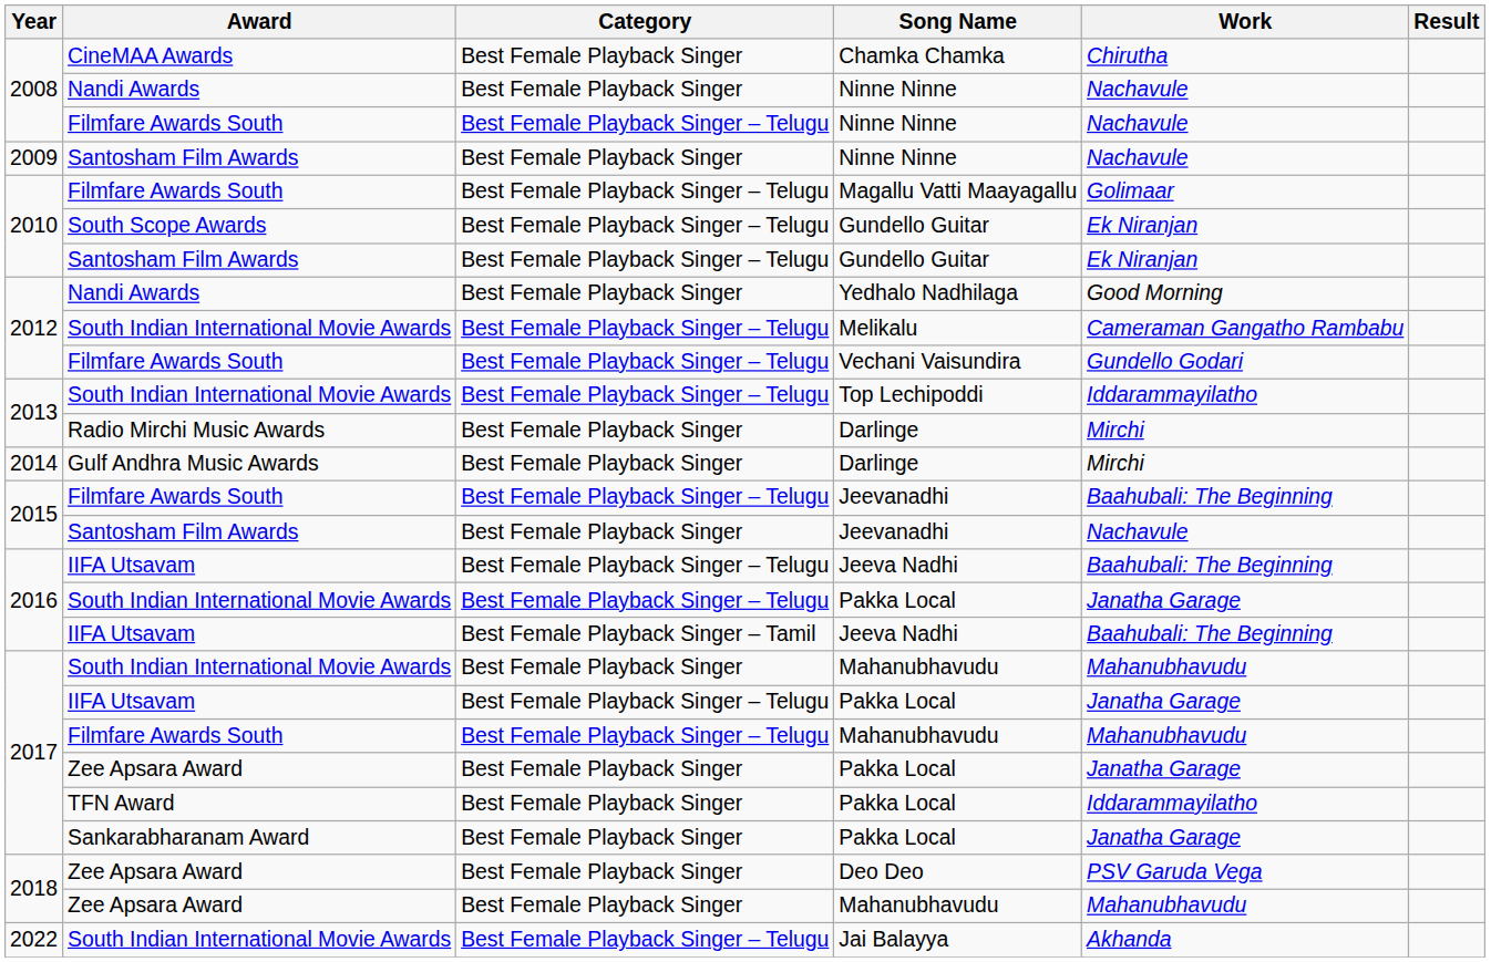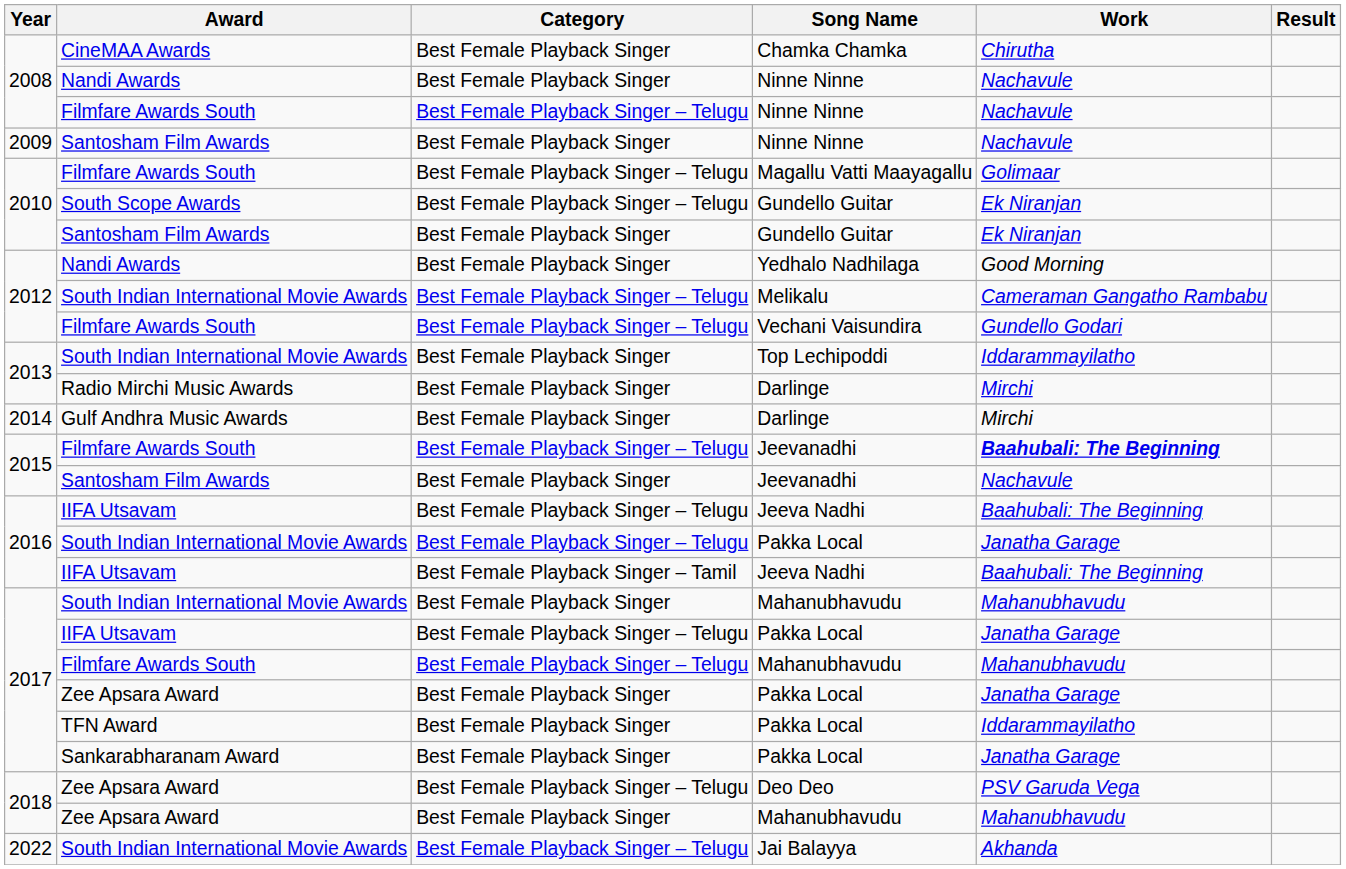Santosham Film Awards / Gundello Guitar | Category: Best Female Playback Singer – Telugu -> Best Female Playback Singer
Top Lechipoddi | Category: Best Female Playback Singer – Telugu -> Best Female Playback Singer
Filmfare Awards South / Jeevanadhi | Work: normal -> bold
Deo Deo | Category: Best Female Playback Singer -> Best Female Playback Singer – Telugu
